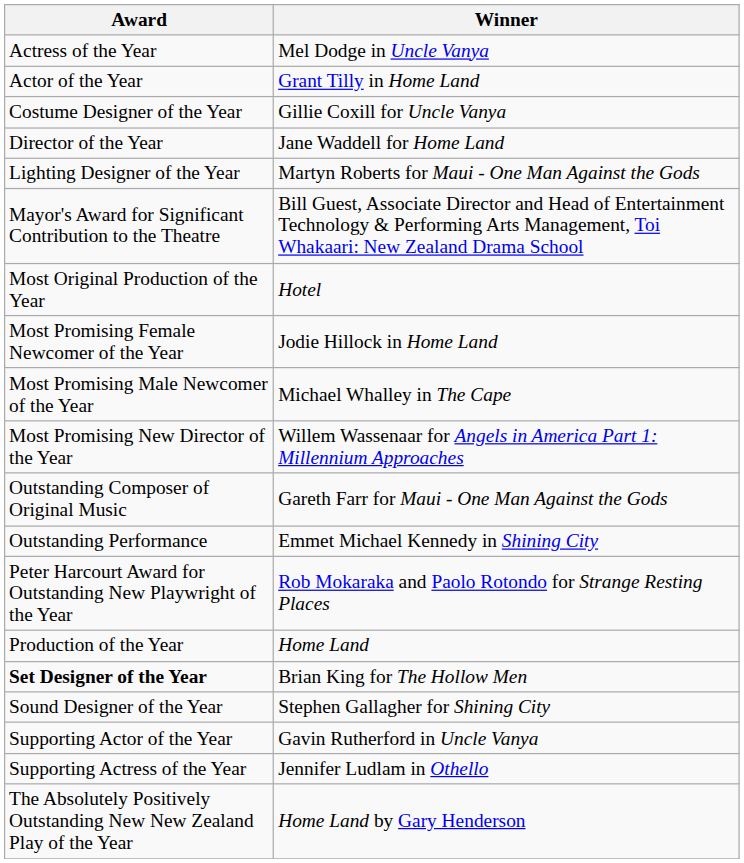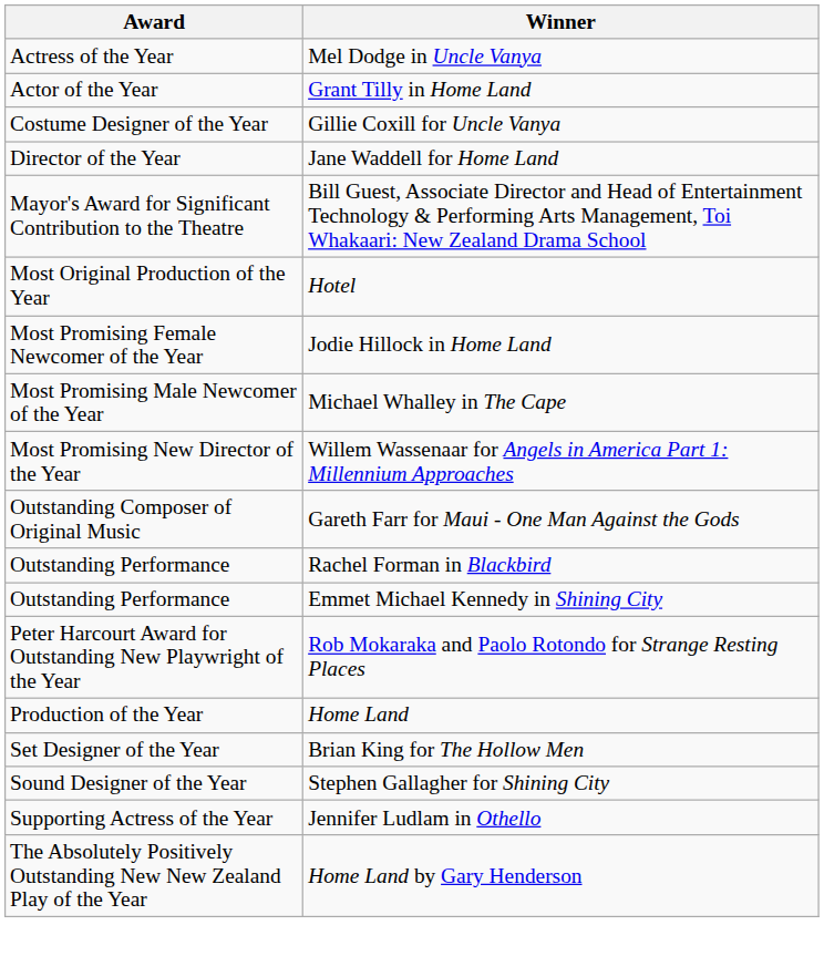- row: Lighting Designer of the Year | Martyn Roberts for Maui - One Man Against the Gods
+ row: Outstanding Performance | Rachel Forman in Blackbird
Brian King for The Hollow Men | Award: bold -> normal
- row: Supporting Actor of the Year | Gavin Rutherford in Uncle Vanya
